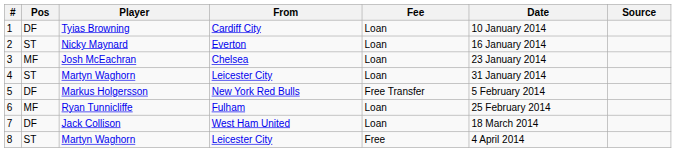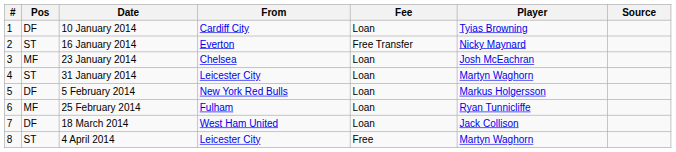columns swapped: Player <-> Date
2 | Fee: Loan -> Free Transfer
5 | Fee: Free Transfer -> Loan
